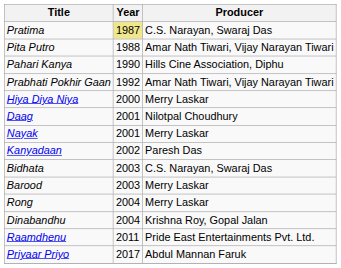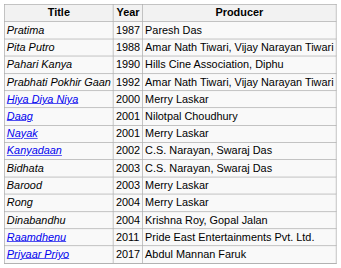Pratima | Year: khaki background -> no background
Pratima | Producer: C.S. Narayan, Swaraj Das -> Paresh Das
Kanyadaan | Producer: Paresh Das -> C.S. Narayan, Swaraj Das
